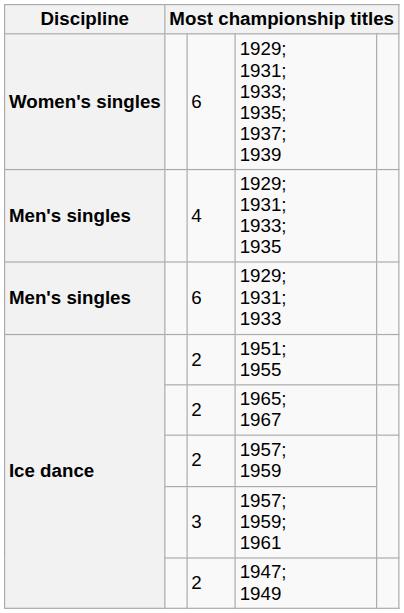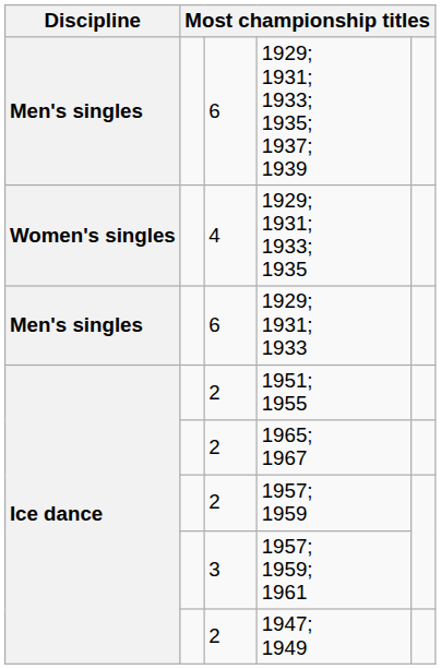1929; 1931; 1933; 1935; 1937; 1939 | Discipline: Women's singles -> Men's singles
1929; 1931; 1933; 1935 | Discipline: Men's singles -> Women's singles
